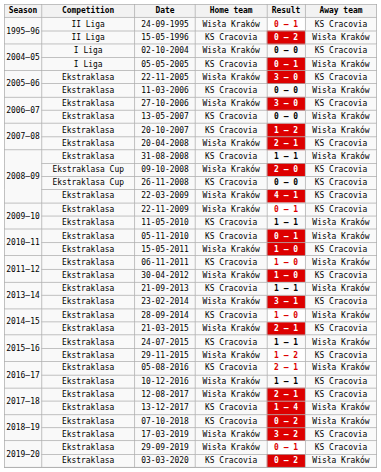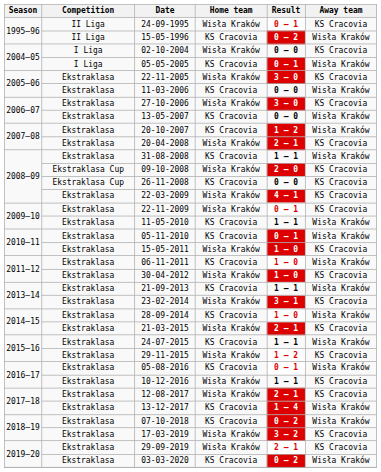05-08-2016 | Result: 2 – 1 -> 0 – 1
29-09-2019 | Result: 0 – 1 -> 2 – 1
